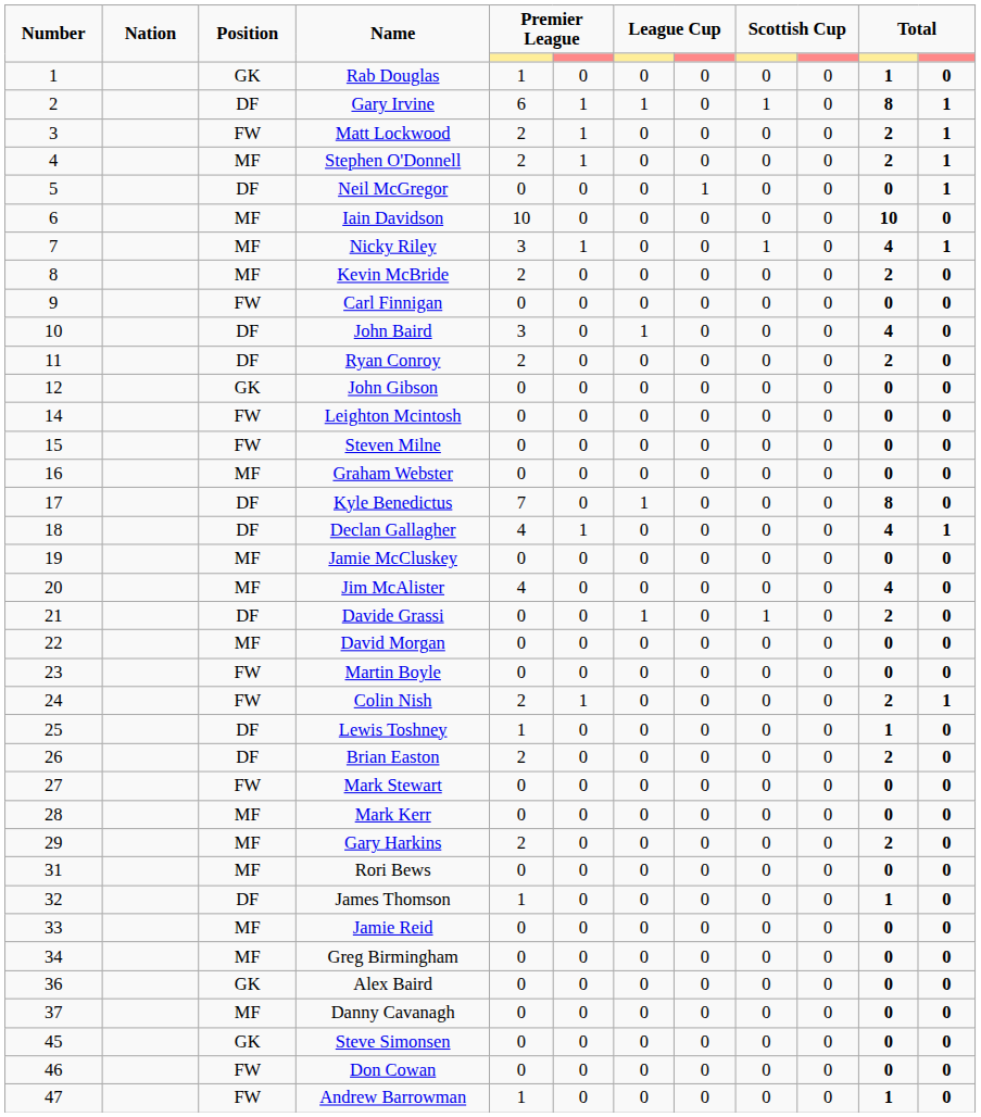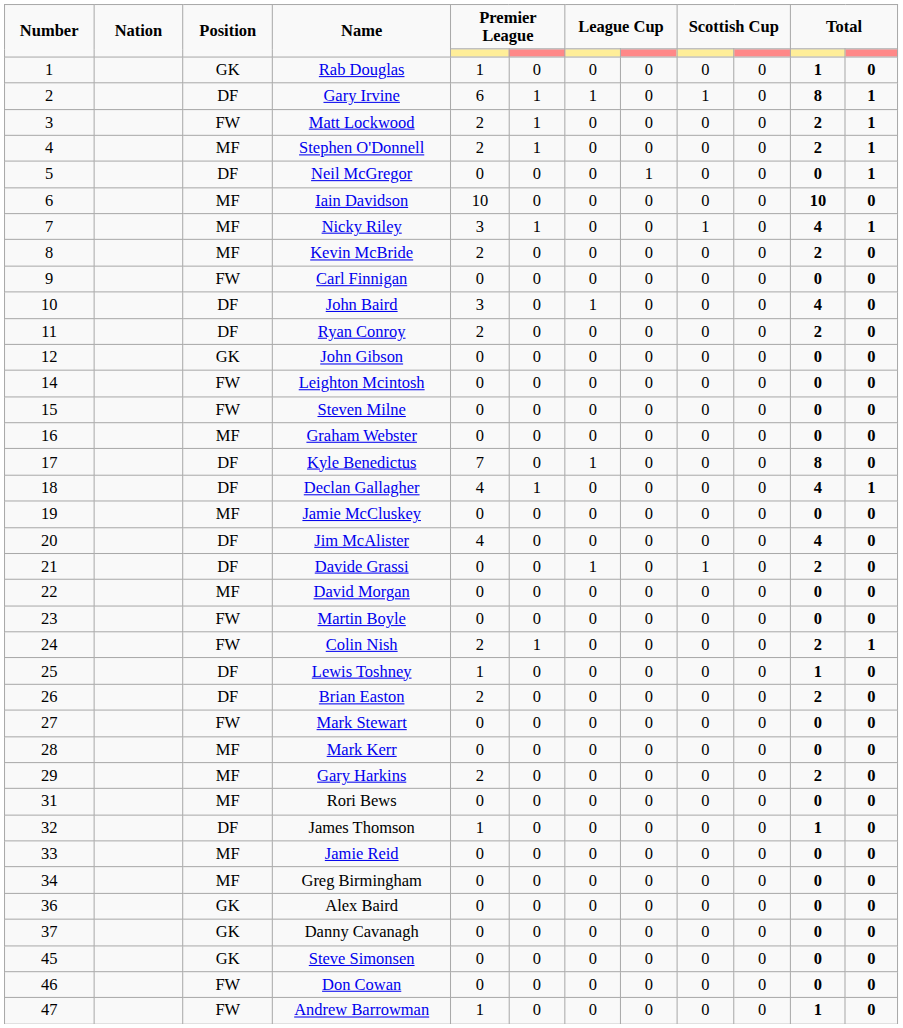Jim McAlister | Position: MF -> DF
Danny Cavanagh | Position: MF -> GK
